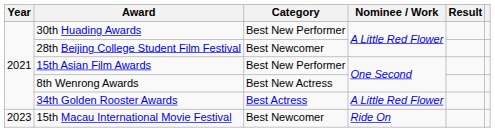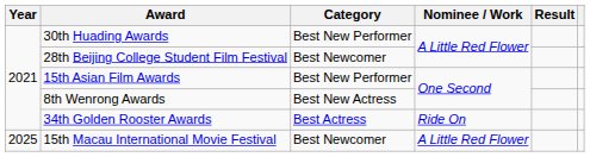34th Golden Rooster Awards | Nominee / Work: A Little Red Flower -> Ride On
15th Macau International Movie Festival | Year: 2023 -> 2025
15th Macau International Movie Festival | Nominee / Work: Ride On -> A Little Red Flower
